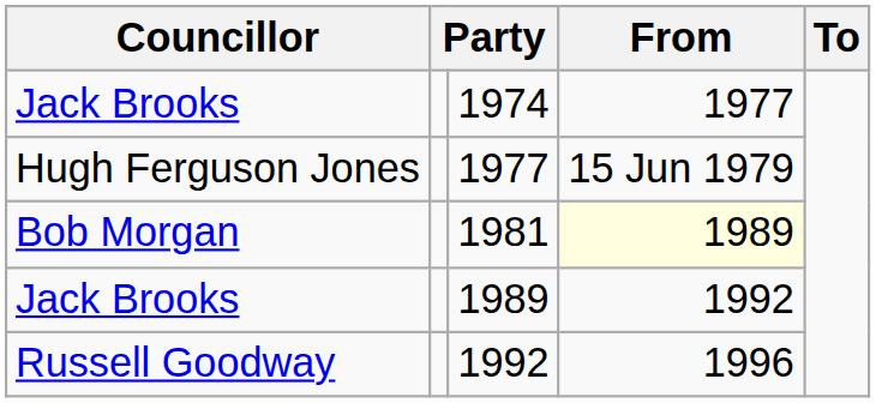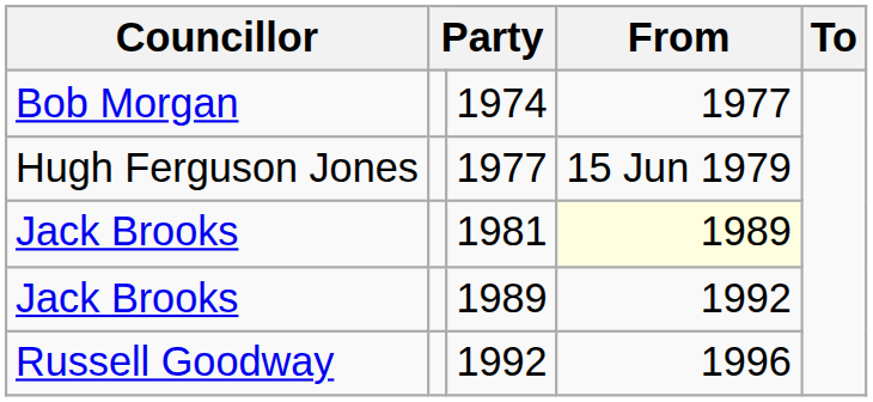1974 | Councillor: Jack Brooks -> Bob Morgan
1981 | Councillor: Bob Morgan -> Jack Brooks
